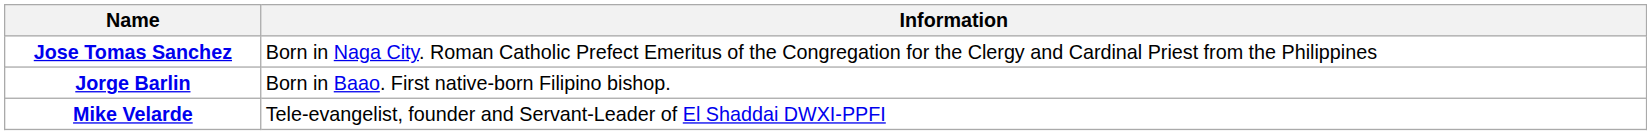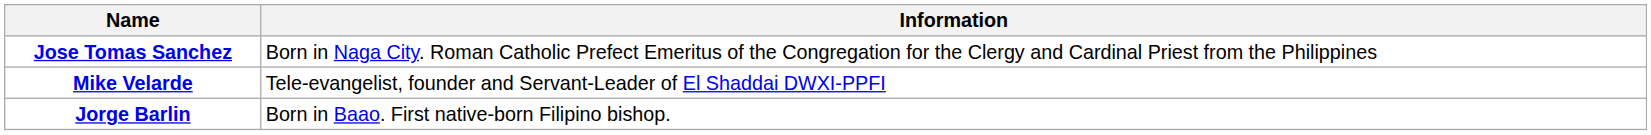rows swapped: Mike Velarde <-> Jorge Barlin
